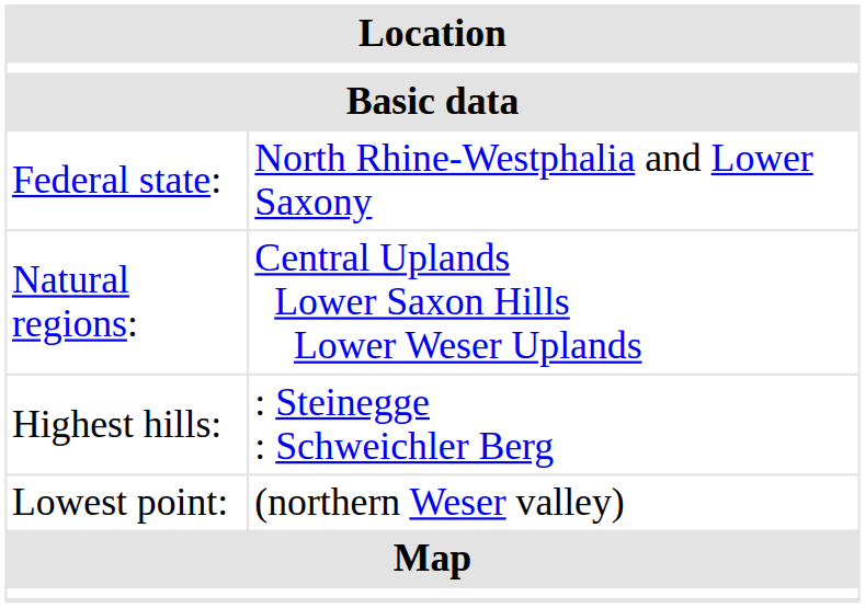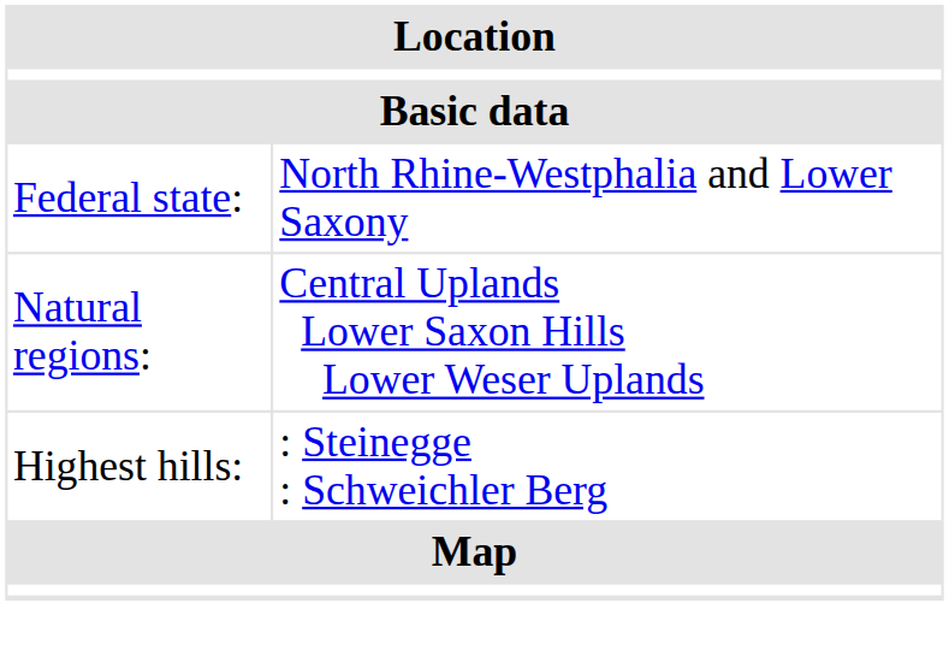- row: Lowest point: | (northern Weser valley)
